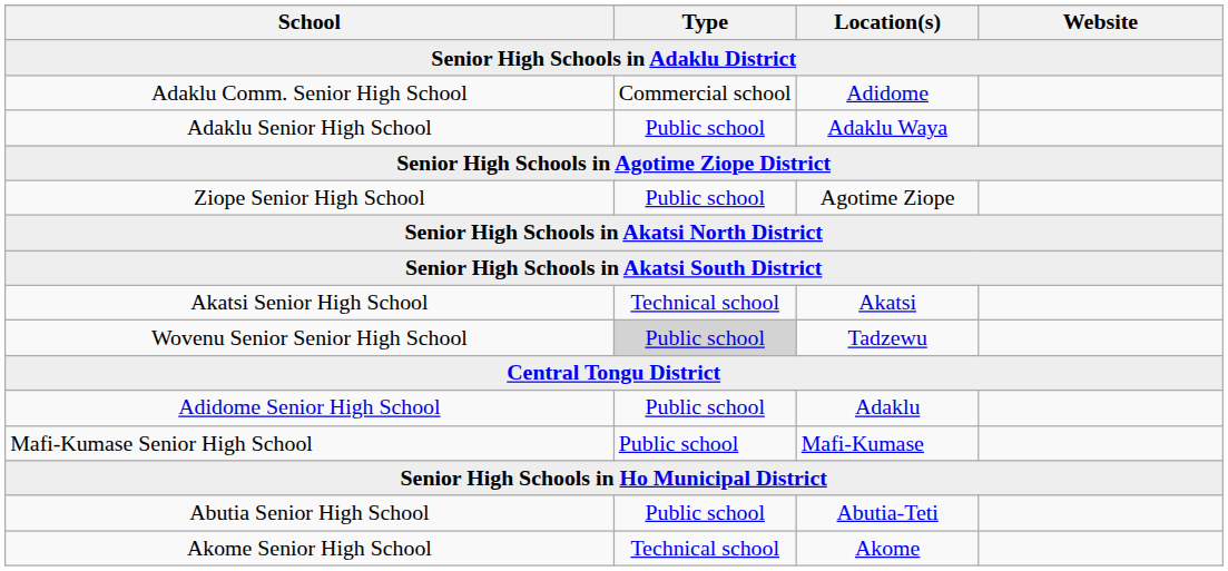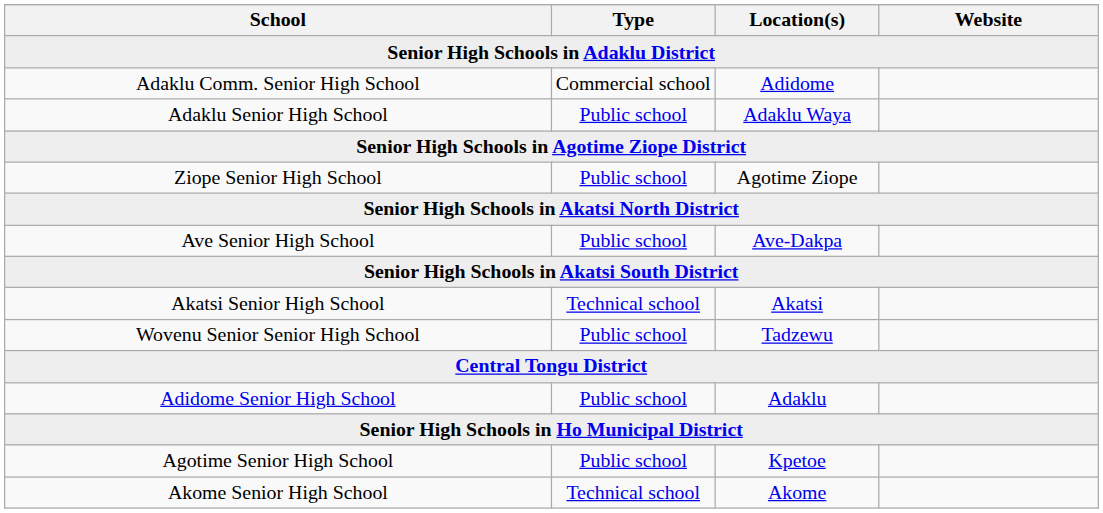+ row: Ave Senior High School | Public school | Ave-Dakpa
Wovenu Senior Senior High School | Type: lightgrey background -> no background
- row: Mafi-Kumase Senior High School | Public school | Mafi-Kumase
- row: Abutia Senior High School | Public school | Abutia-Teti
+ row: Agotime Senior High School | Public school | Kpetoe
